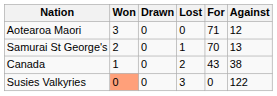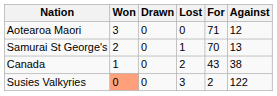Susies Valkyries | For: 0 -> 2
